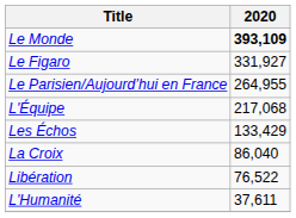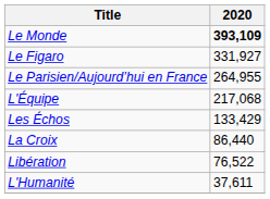La Croix | 2020: 86,040 -> 86,440
